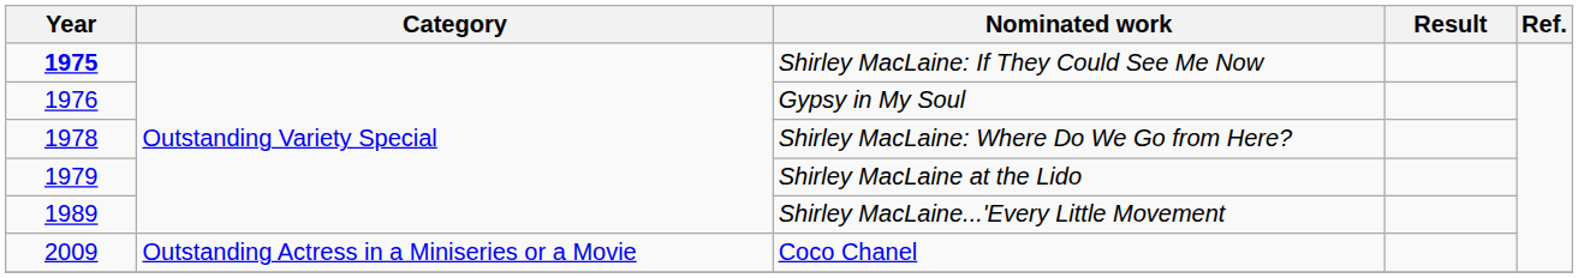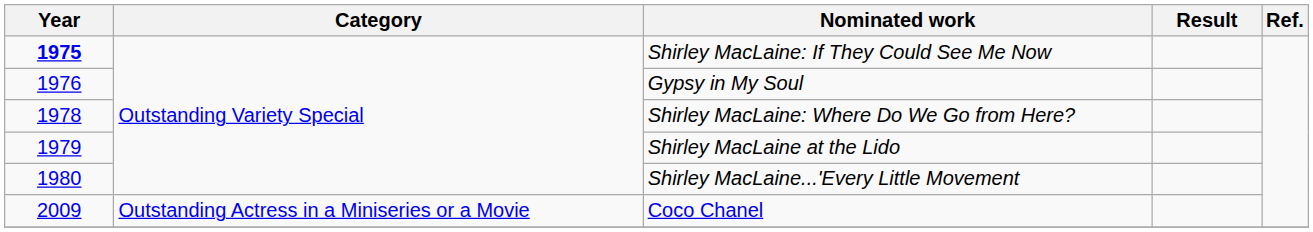Shirley MacLaine...'Every Little Movement | Year: 1989 -> 1980
